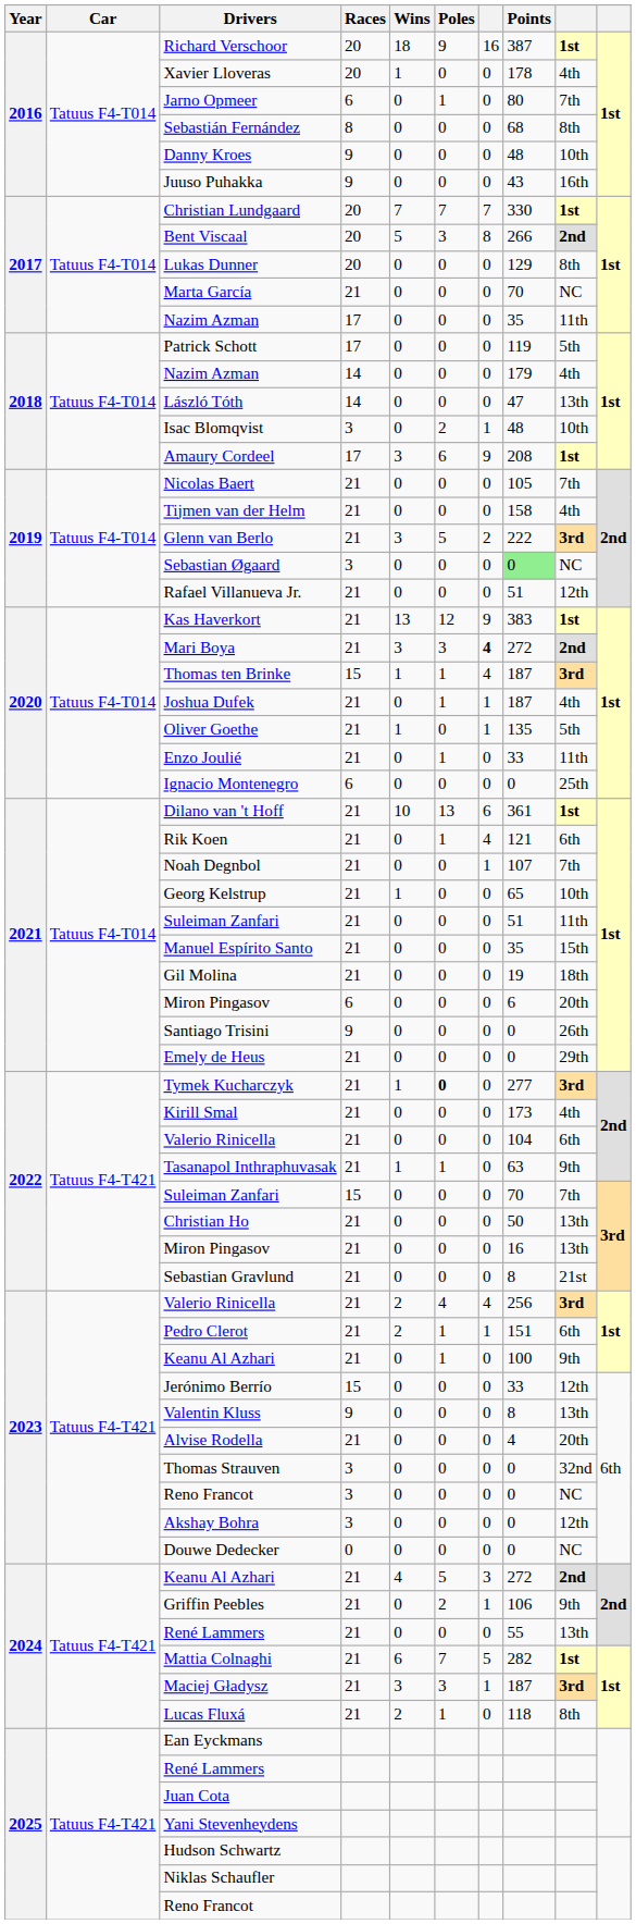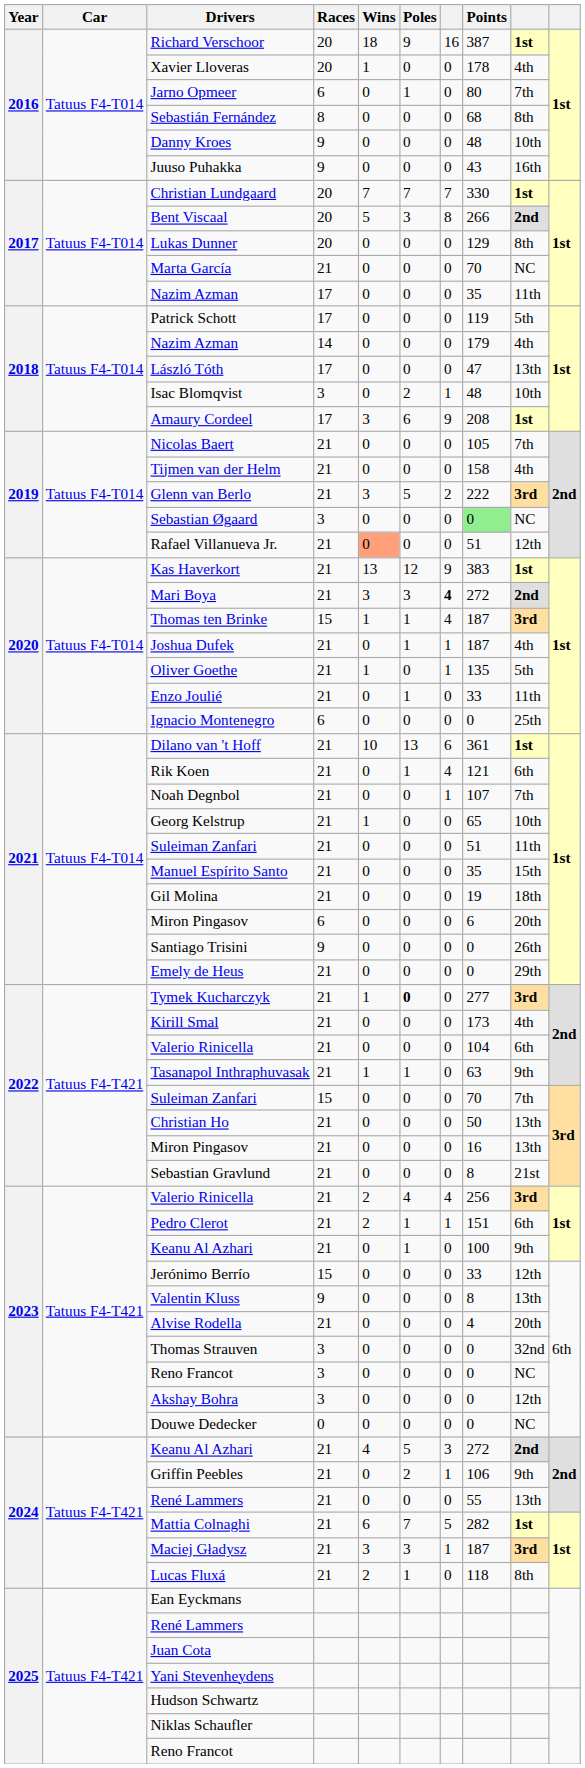László Tóth | Races: 14 -> 17
Rafael Villanueva Jr. | Wins: no background -> lightsalmon background
